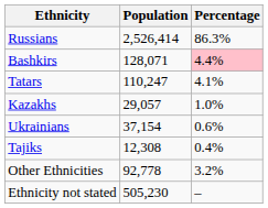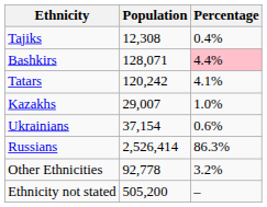rows swapped: Russians <-> Tajiks
Tatars | Population: 110,247 -> 120,242
Kazakhs | Population: 29,057 -> 29,007
Ethnicity not stated | Population: 505,230 -> 505,200
